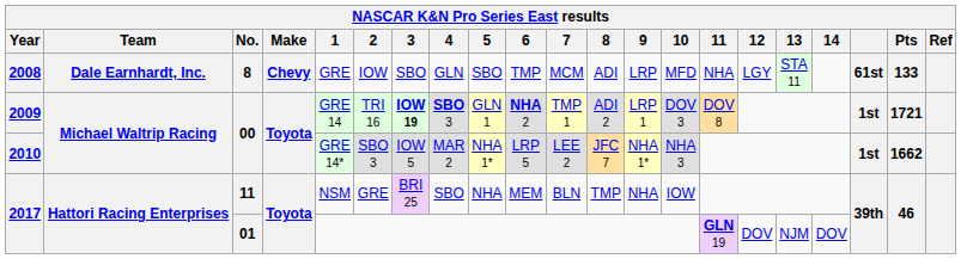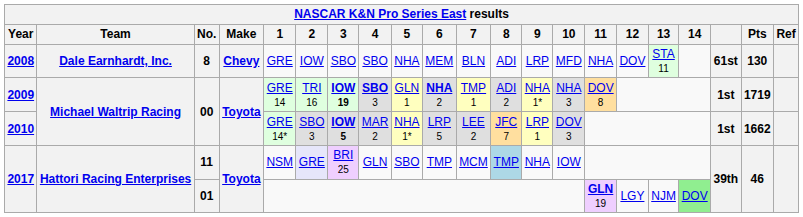2008 | 4: GLN -> SBO
2008 | 5: SBO -> NHA
2008 | 6: TMP -> MEM
2008 | 7: MCM -> BLN
2008 | 12: LGY -> DOV
2008 | Pts: 133 -> 130
2009 | 9: LRP 1 -> NHA 1*
2009 | 10: DOV 3 -> NHA 3
2009 | Pts: 1721 -> 1719
2010 | 3: normal -> bold
2010 | 9: NHA 1* -> LRP 1
2010 | 10: NHA 3 -> DOV 3
2017 / 11 | 2: no background -> lavender background
2017 / 11 | 4: SBO -> GLN
2017 / 11 | 5: NHA -> SBO
2017 / 11 | 6: MEM -> TMP
2017 / 11 | 7: BLN -> MCM
2017 / 11 | 8: no background -> lightblue background
2017 / 01 | 12: DOV -> LGY
2017 / 01 | 14: no background -> lightgreen background
